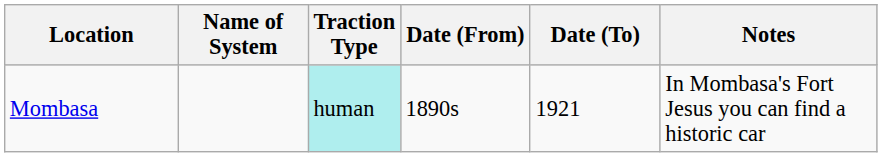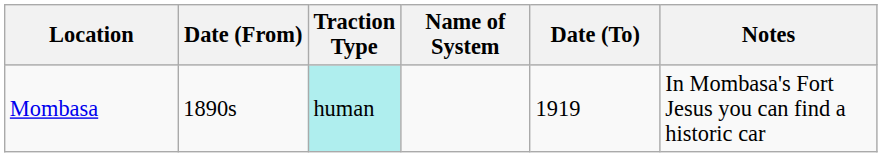columns swapped: Name of System <-> Date (From)
Mombasa | Date (To): 1921 -> 1919
